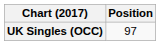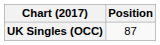UK Singles (OCC) | Position: 97 -> 87
